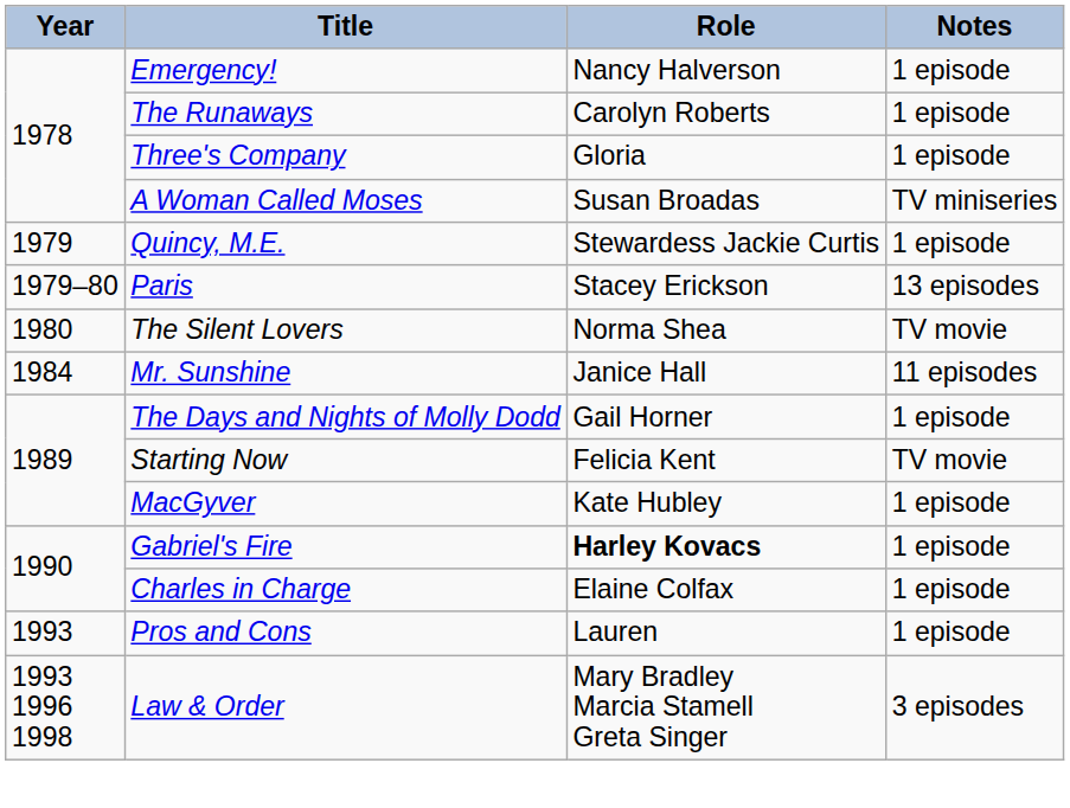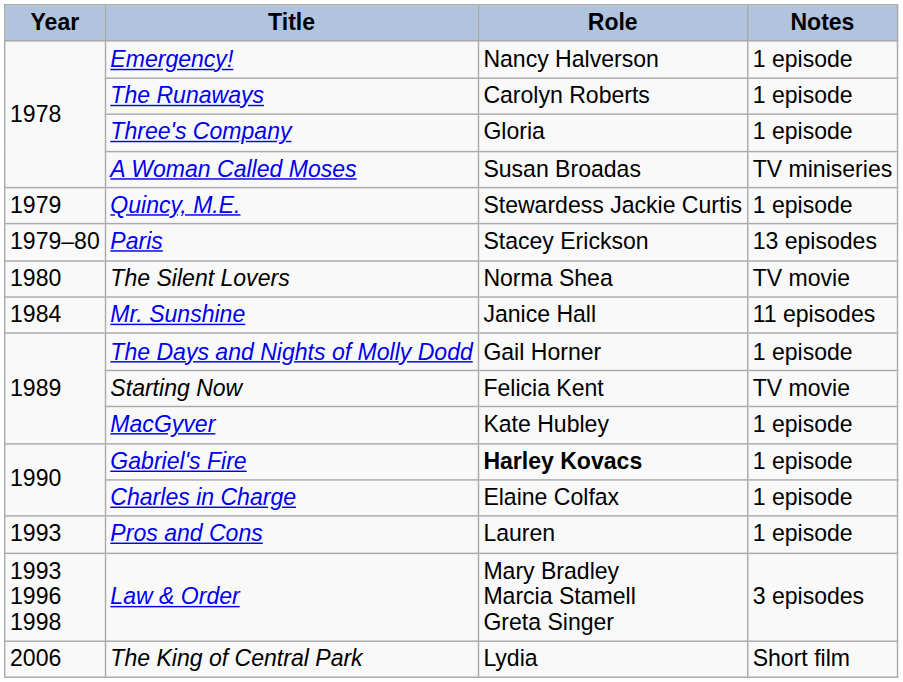+ row: 2006 | The King of Central Park | Lydia | Short film
